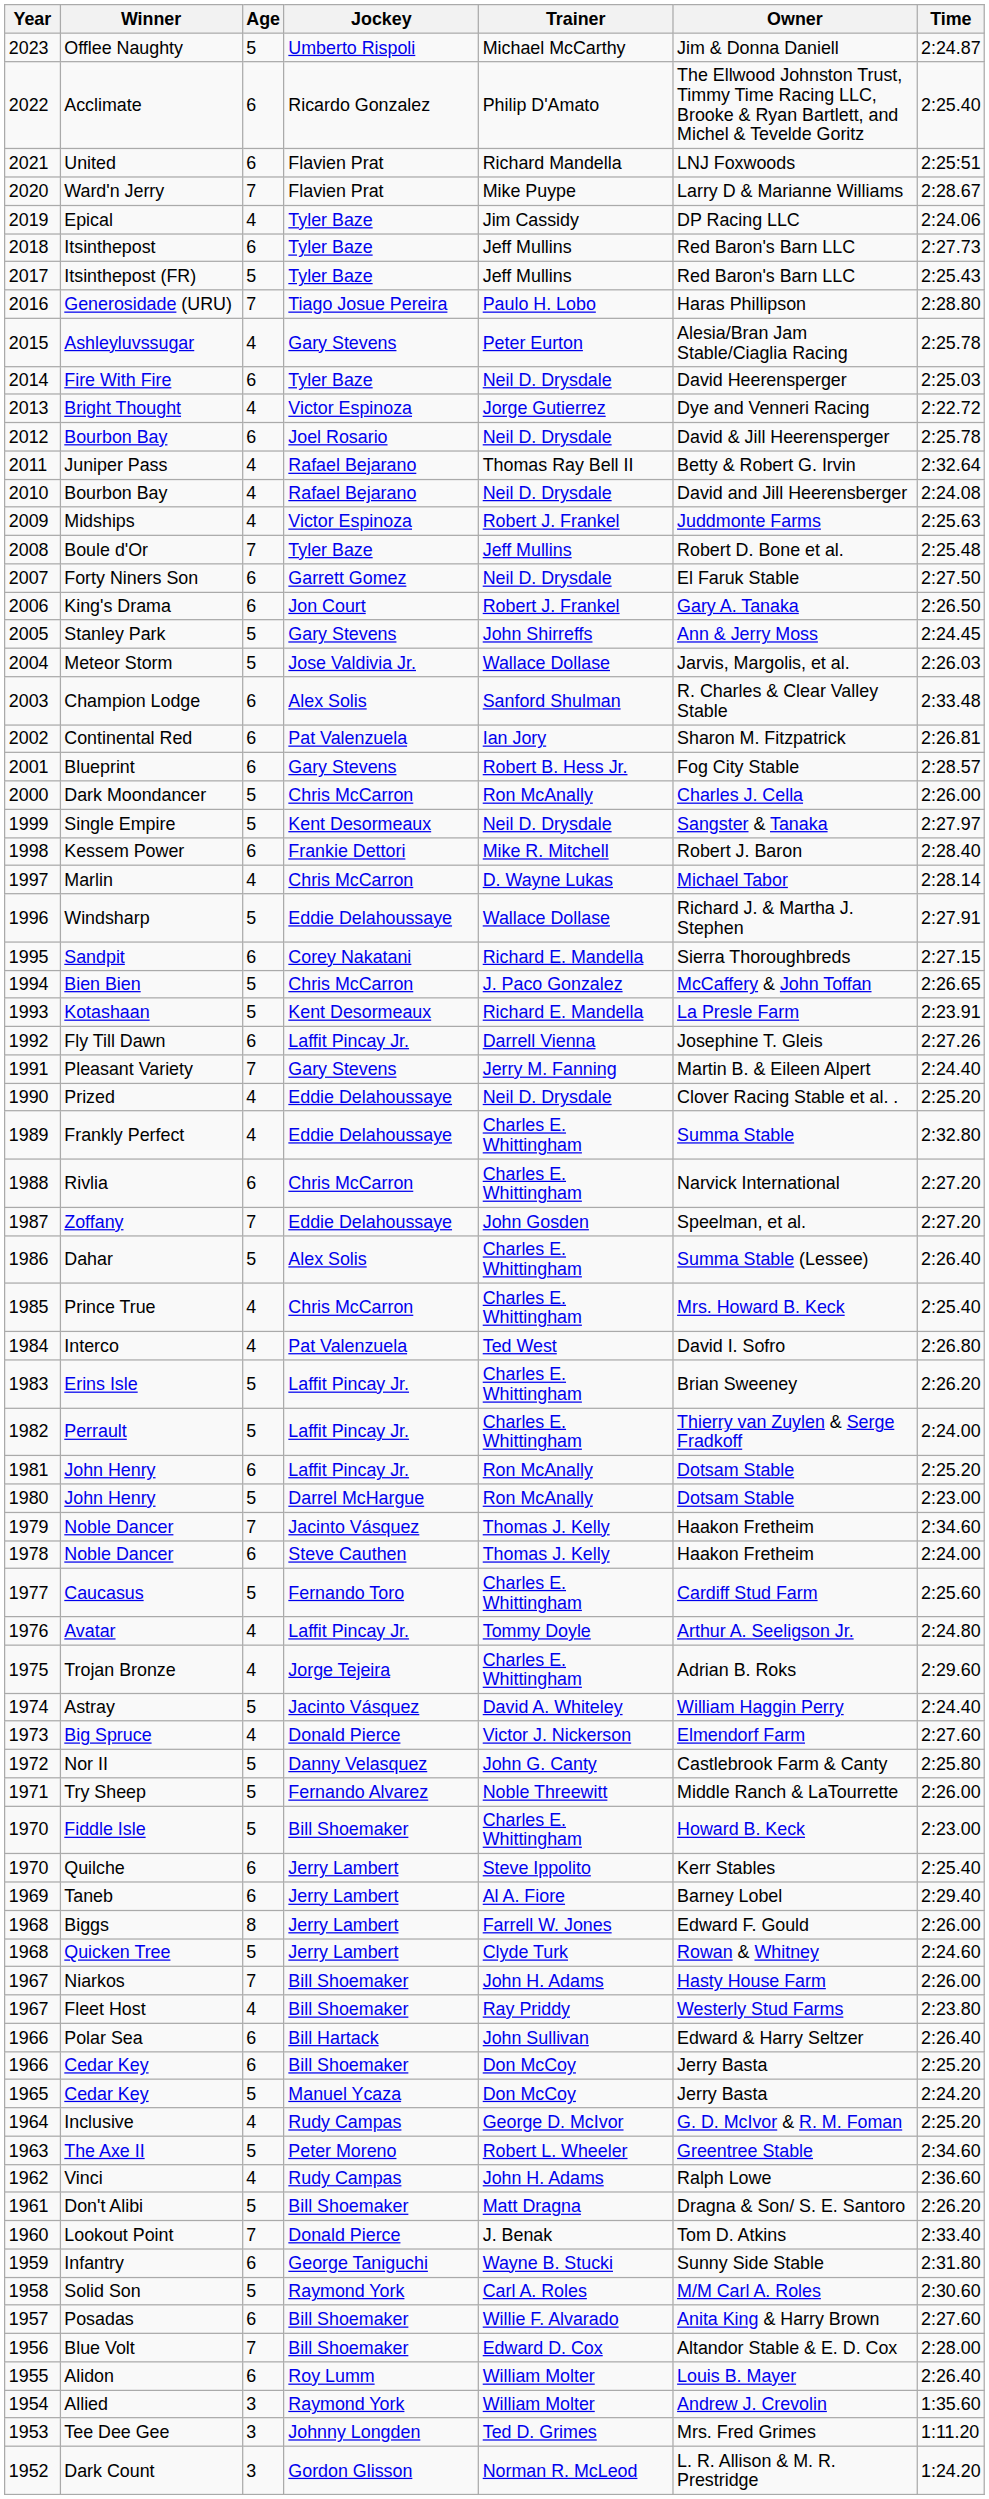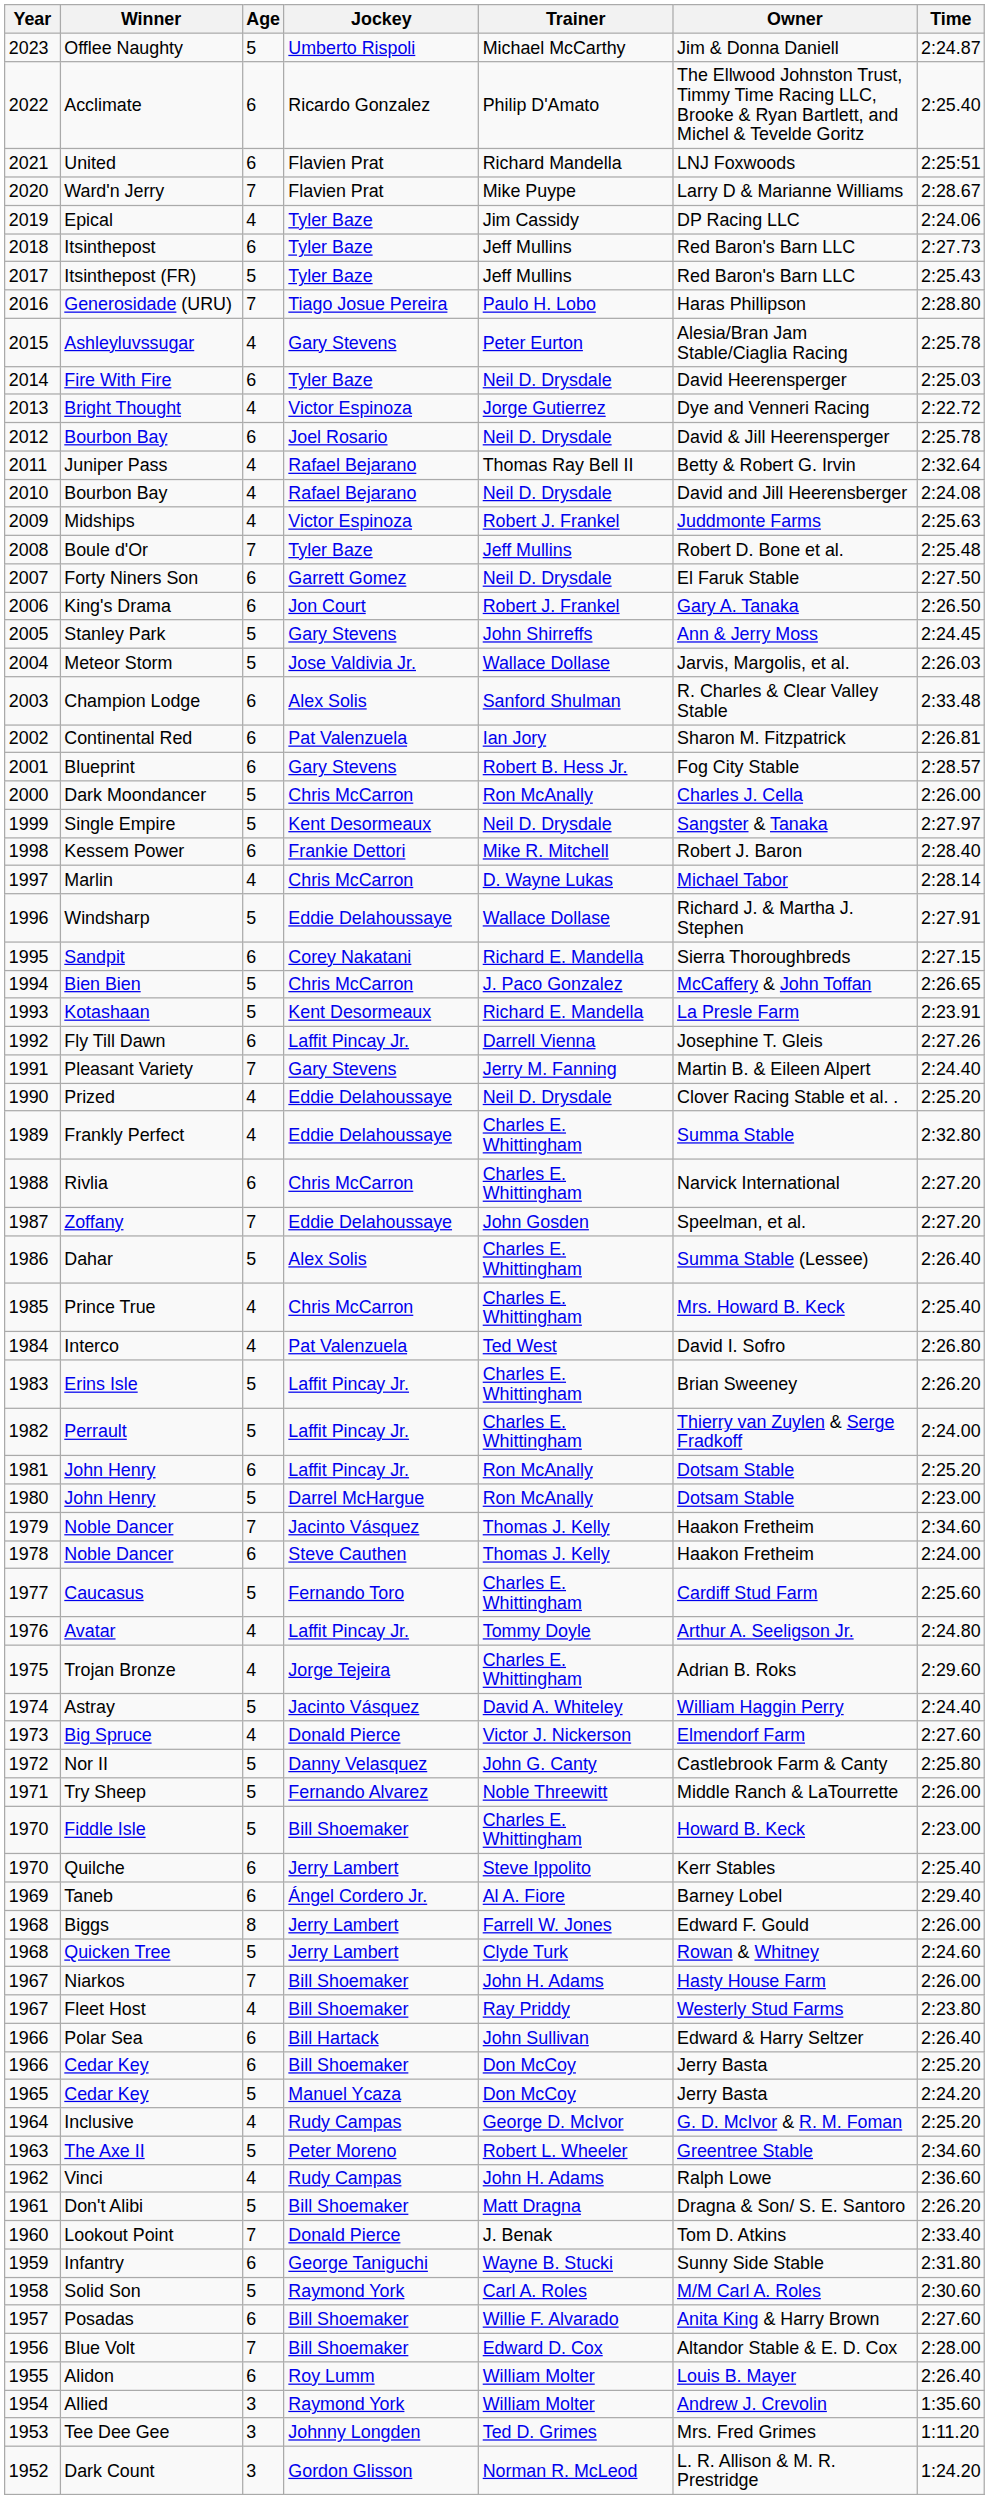Taneb | Jockey: Jerry Lambert -> Ángel Cordero Jr.
